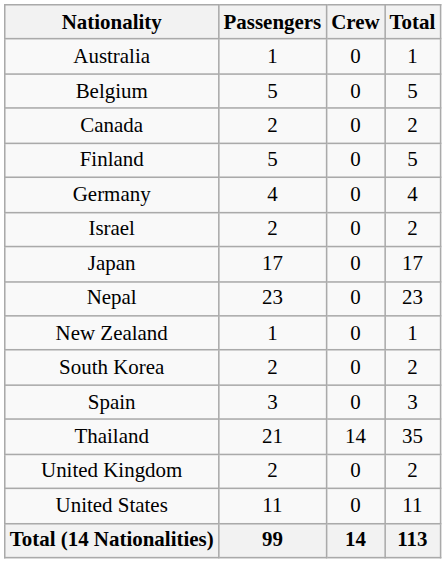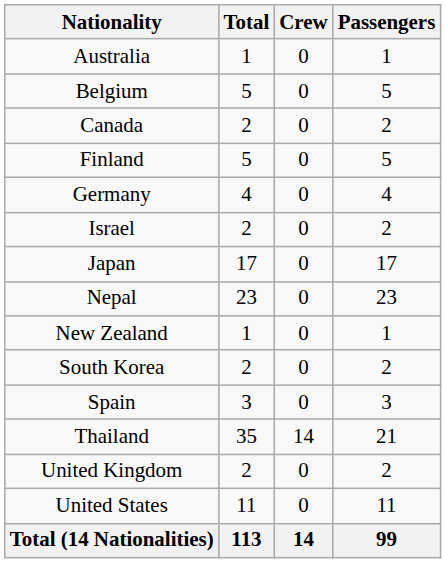columns swapped: Passengers <-> Total
